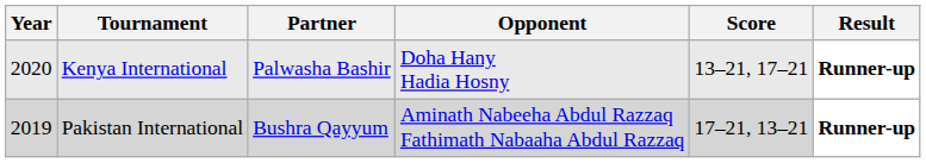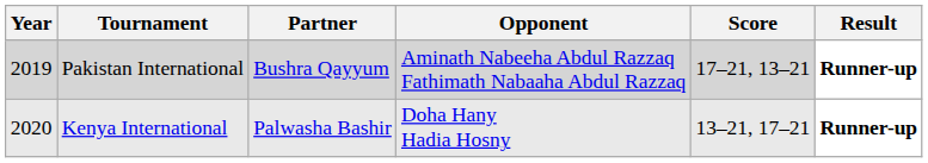rows swapped: Pakistan International <-> Kenya International
